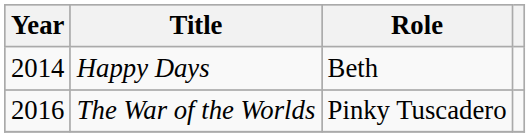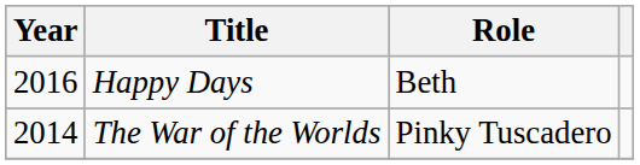Happy Days | Year: 2014 -> 2016
The War of the Worlds | Year: 2016 -> 2014
